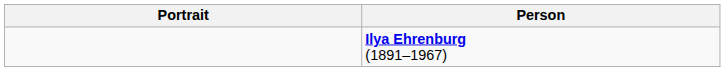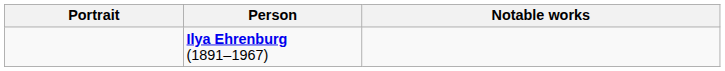+ column: Notable works
